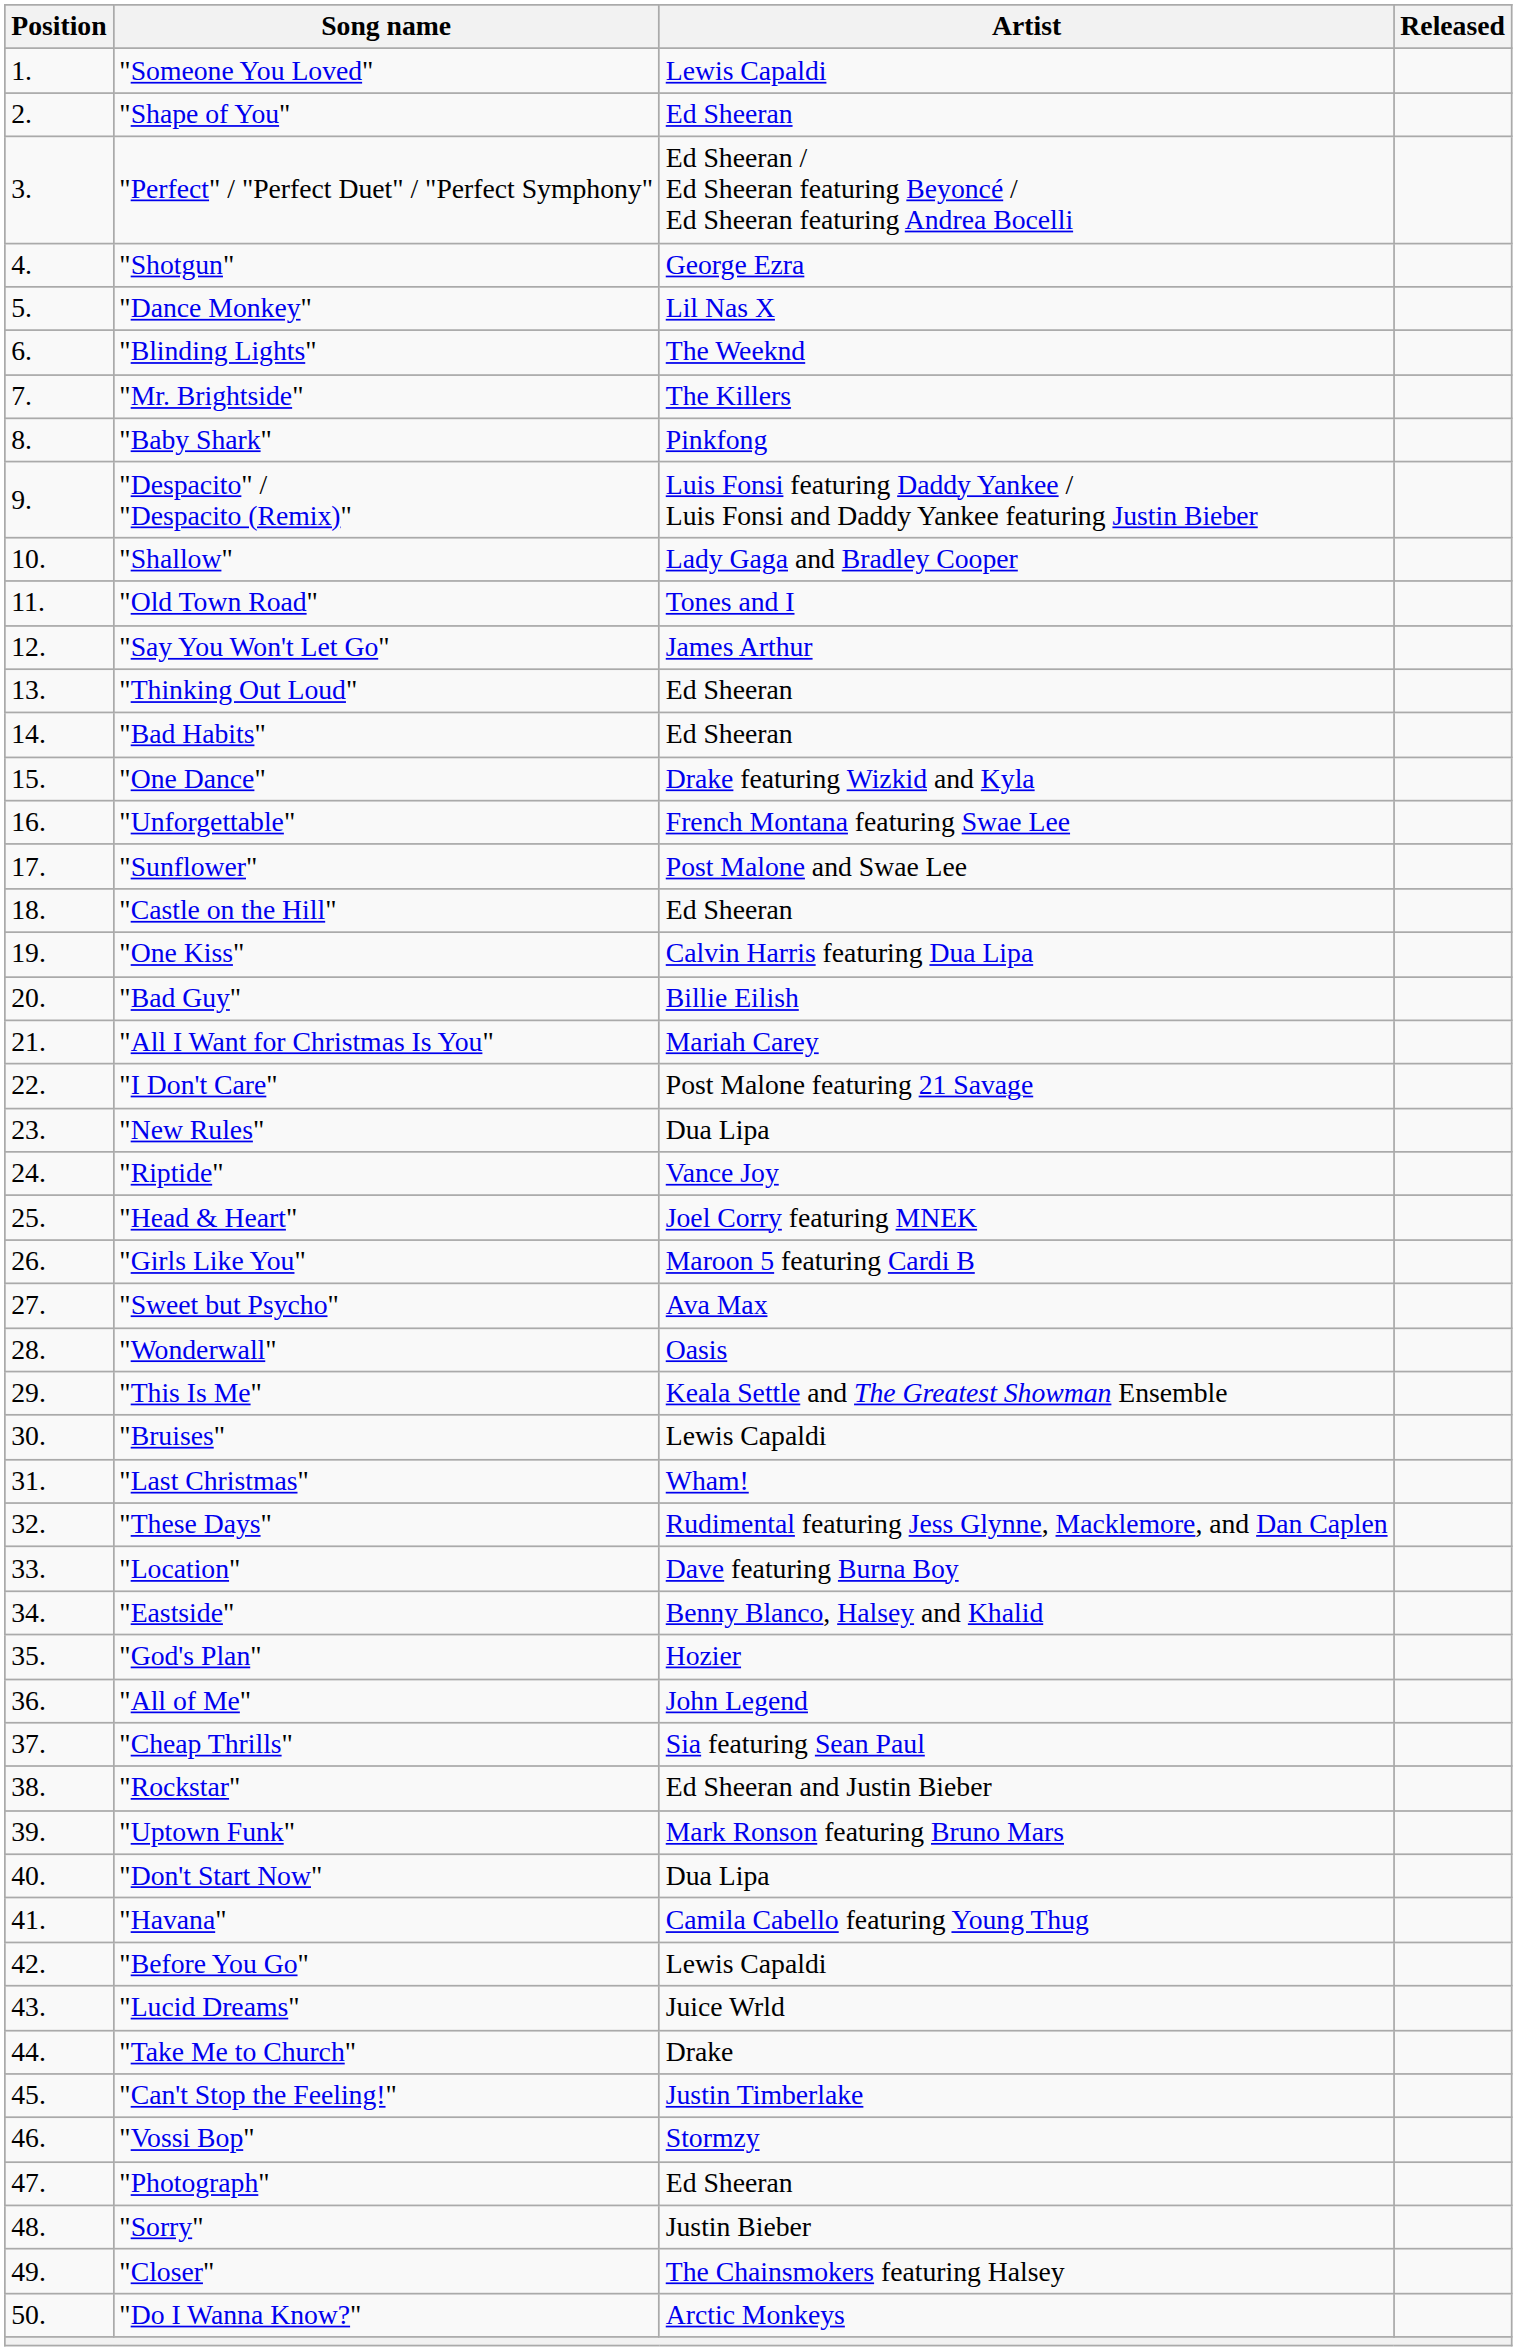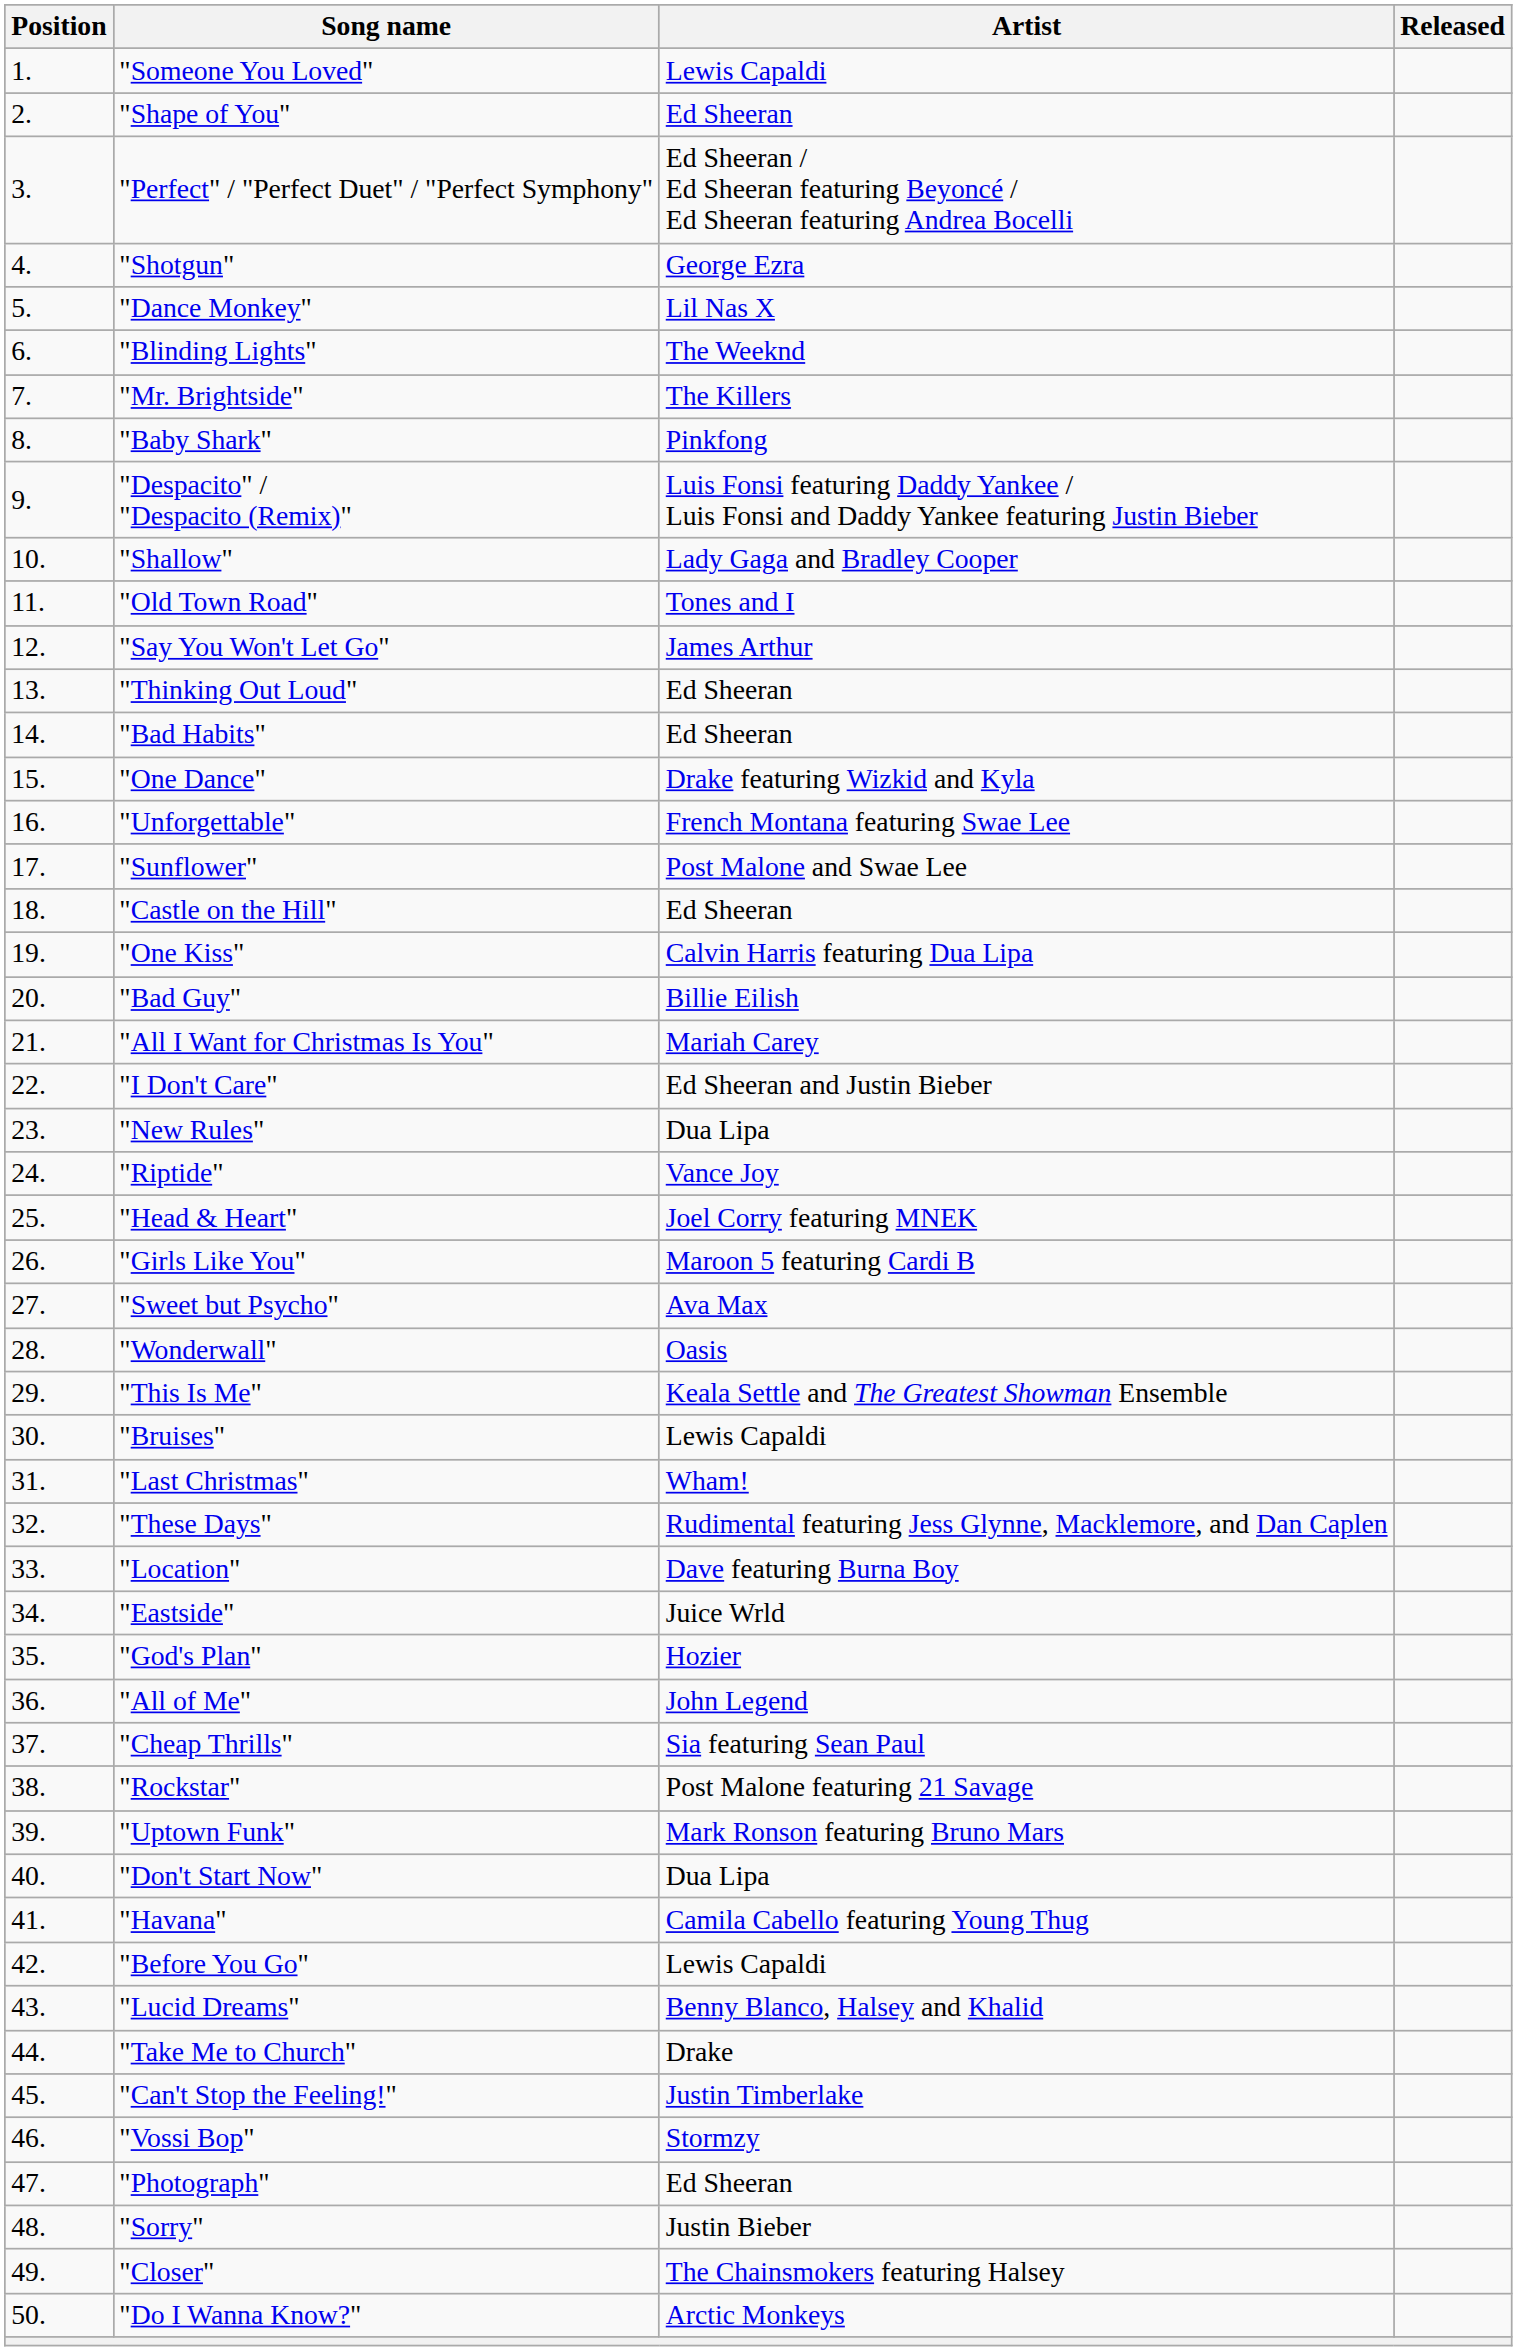"I Don't Care" | Artist: Post Malone featuring 21 Savage -> Ed Sheeran and Justin Bieber
"Eastside" | Artist: Benny Blanco, Halsey and Khalid -> Juice Wrld
"Rockstar" | Artist: Ed Sheeran and Justin Bieber -> Post Malone featuring 21 Savage
"Lucid Dreams" | Artist: Juice Wrld -> Benny Blanco, Halsey and Khalid
